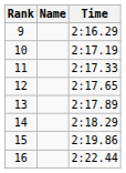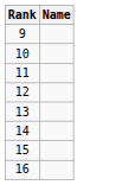- column: Time | 2:16.29 | 2:17.19 | 2:17.33 | 2:17.65 | 2:17.89 | 2:18.29 | 2:19.86 | 2:22.44
